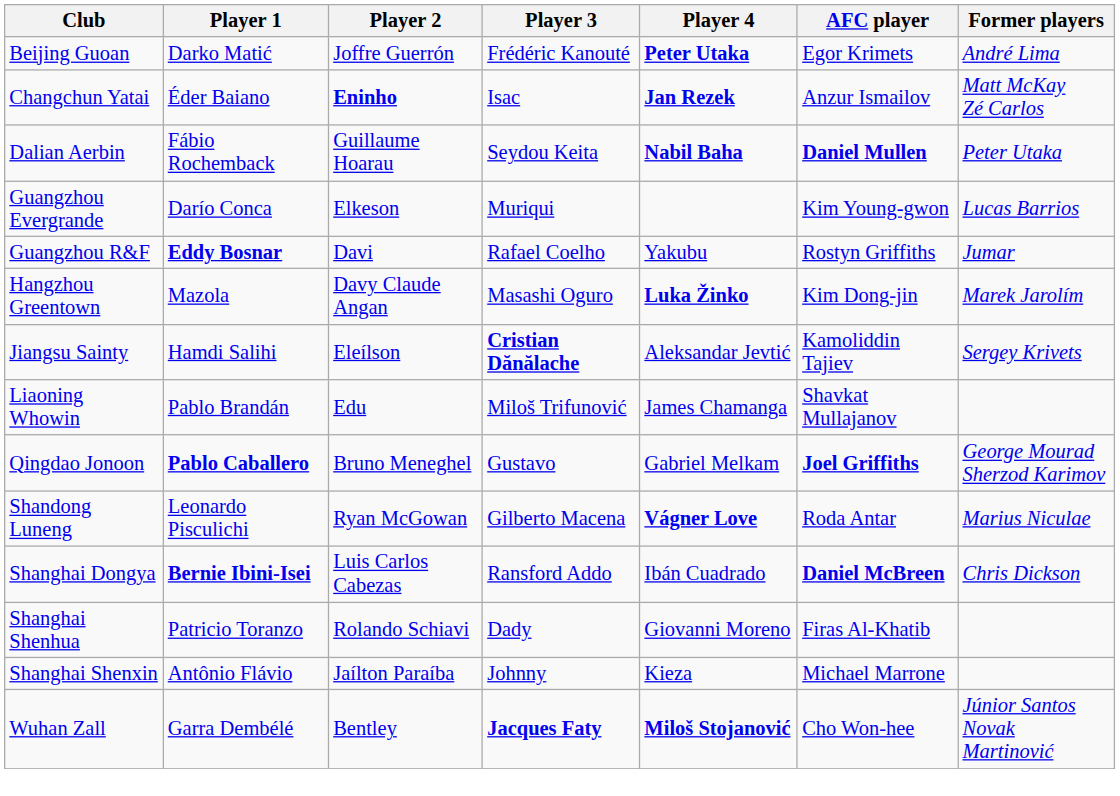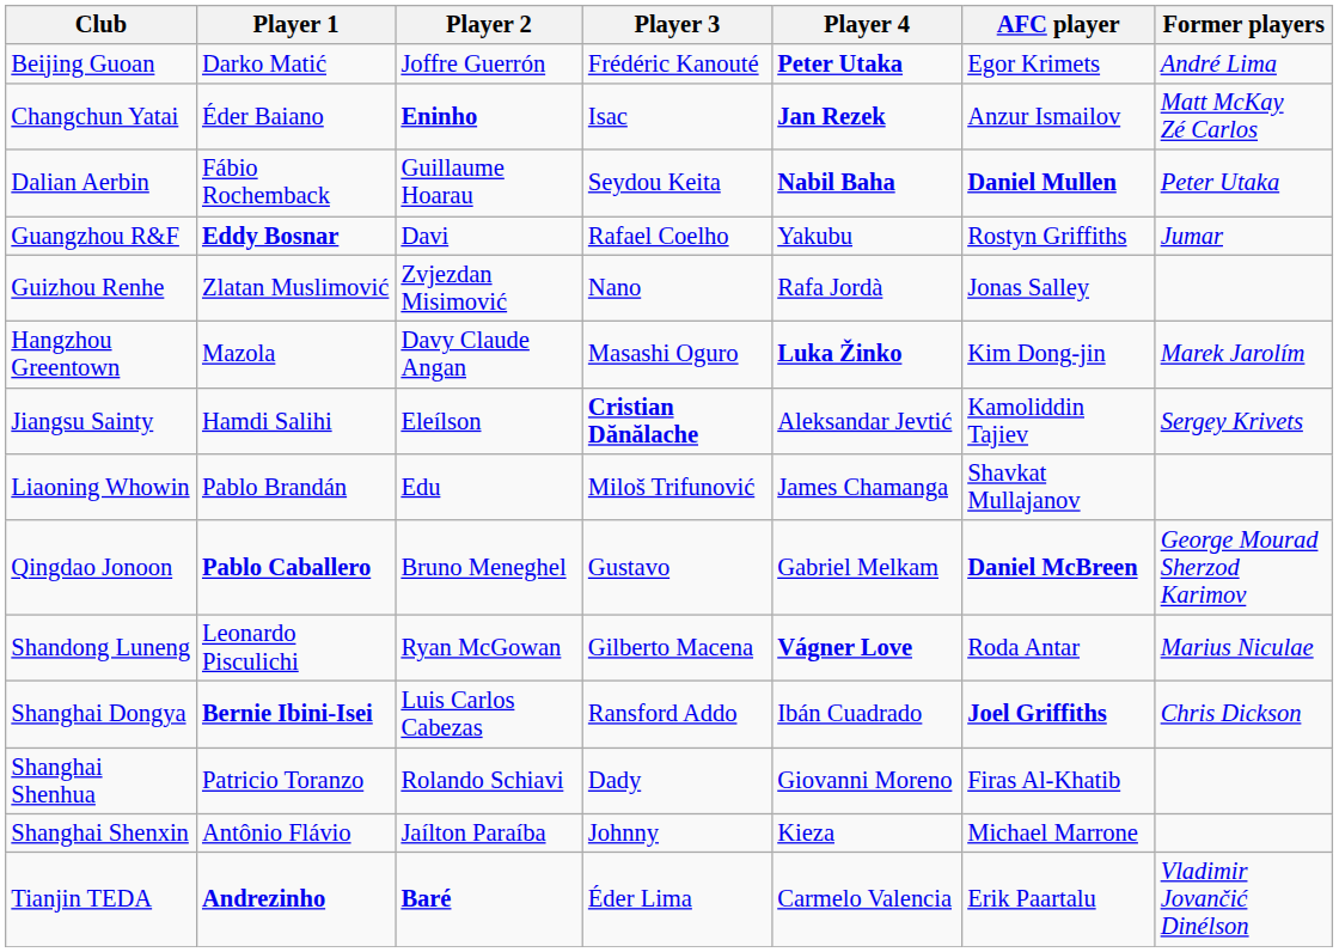- row: Guangzhou Evergrande | Darío Conca | Elkeson | Muriqui | Kim Young-gwon | Lucas Barrios
+ row: Guizhou Renhe | Zlatan Muslimović | Zvjezdan Misimović | Nano | Rafa Jordà | Jonas Salley
Qingdao Jonoon | AFC player: Joel Griffiths -> Daniel McBreen
Shanghai Dongya | AFC player: Daniel McBreen -> Joel Griffiths
+ row: Tianjin TEDA | Andrezinho | Baré | Éder Lima | Carmelo Valencia | Erik Paartalu | Vladimir Jovančić Dinélson
- row: Wuhan Zall | Garra Dembélé | Bentley | Jacques Faty | Miloš Stojanović | Cho Won-hee | Júnior Santos Novak Martinović
